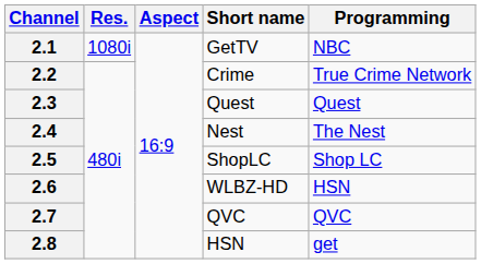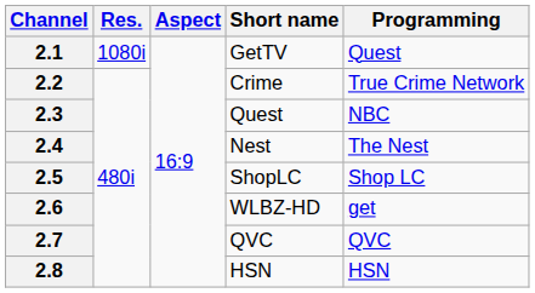2.1 | Programming: NBC -> Quest
2.3 | Programming: Quest -> NBC
2.6 | Programming: HSN -> get
2.8 | Programming: get -> HSN
